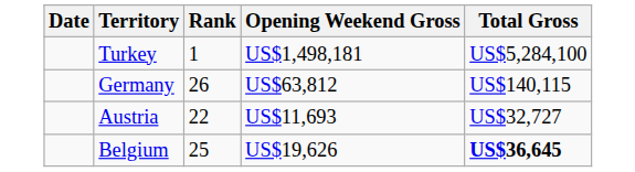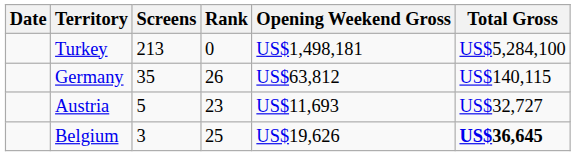+ column: Screens | 213 | 35 | 5 | 3
Turkey | Rank: 1 -> 0
Austria | Rank: 22 -> 23
